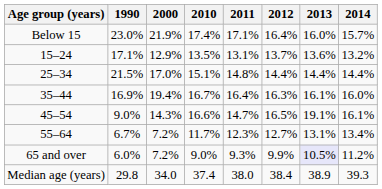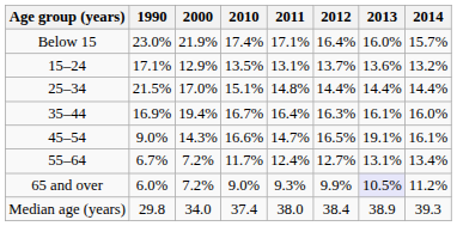55–64 | 2011: 12.3% -> 12.4%
